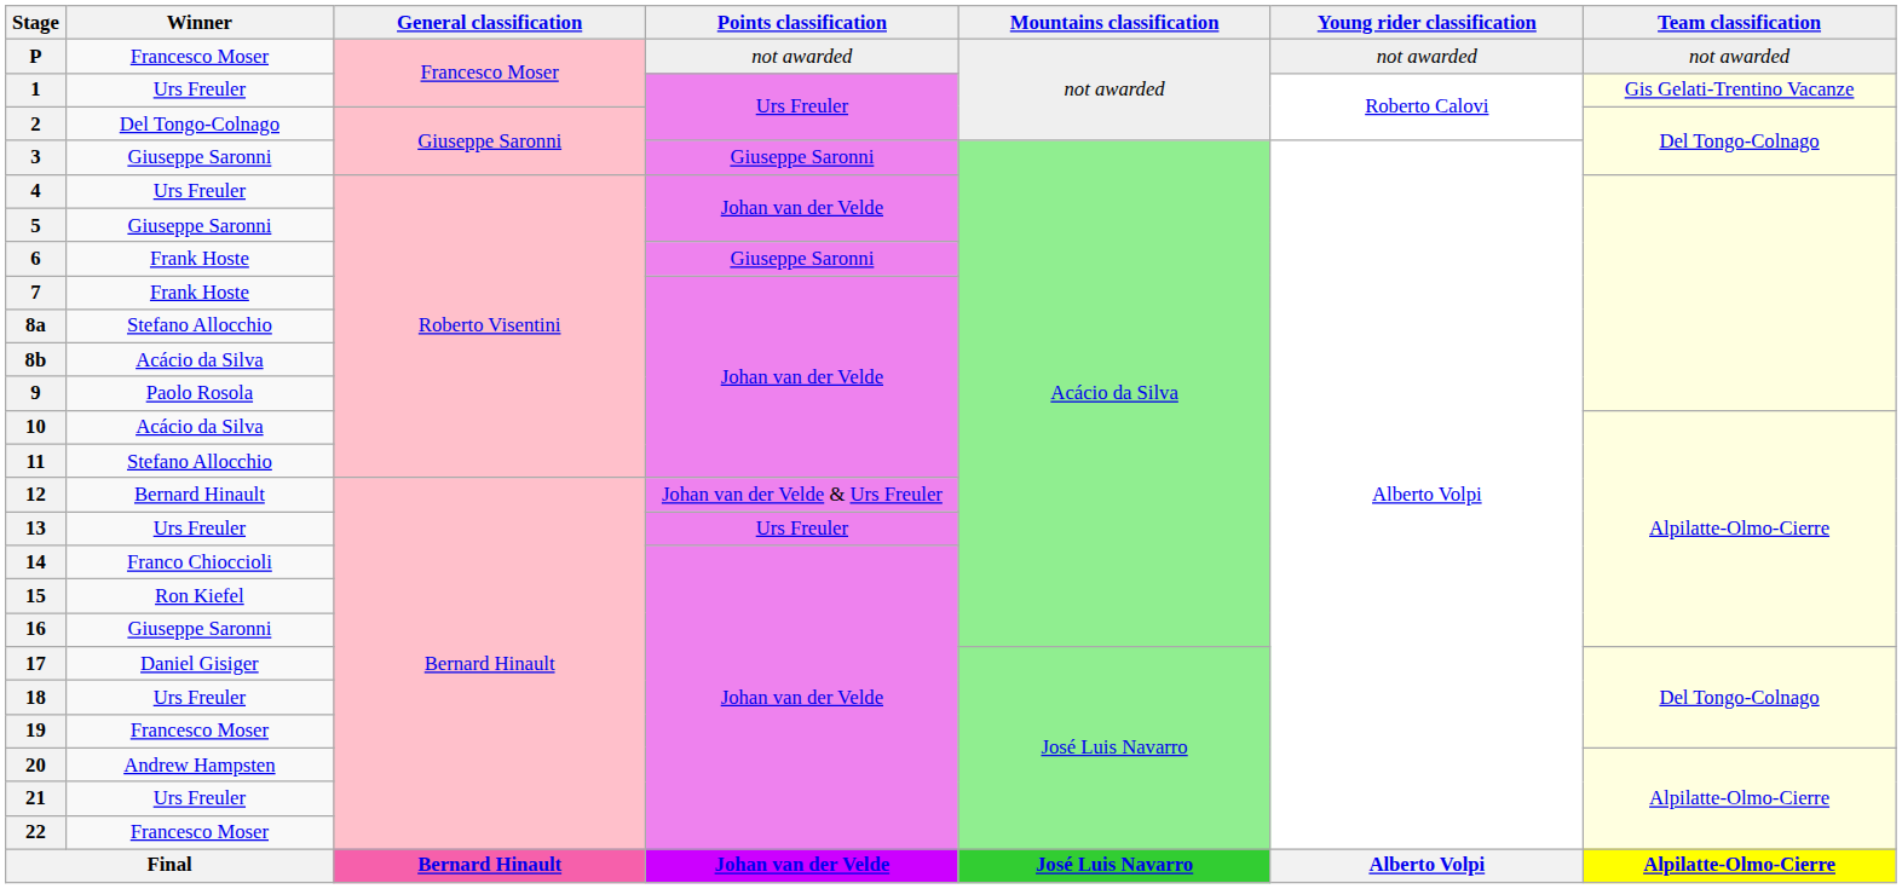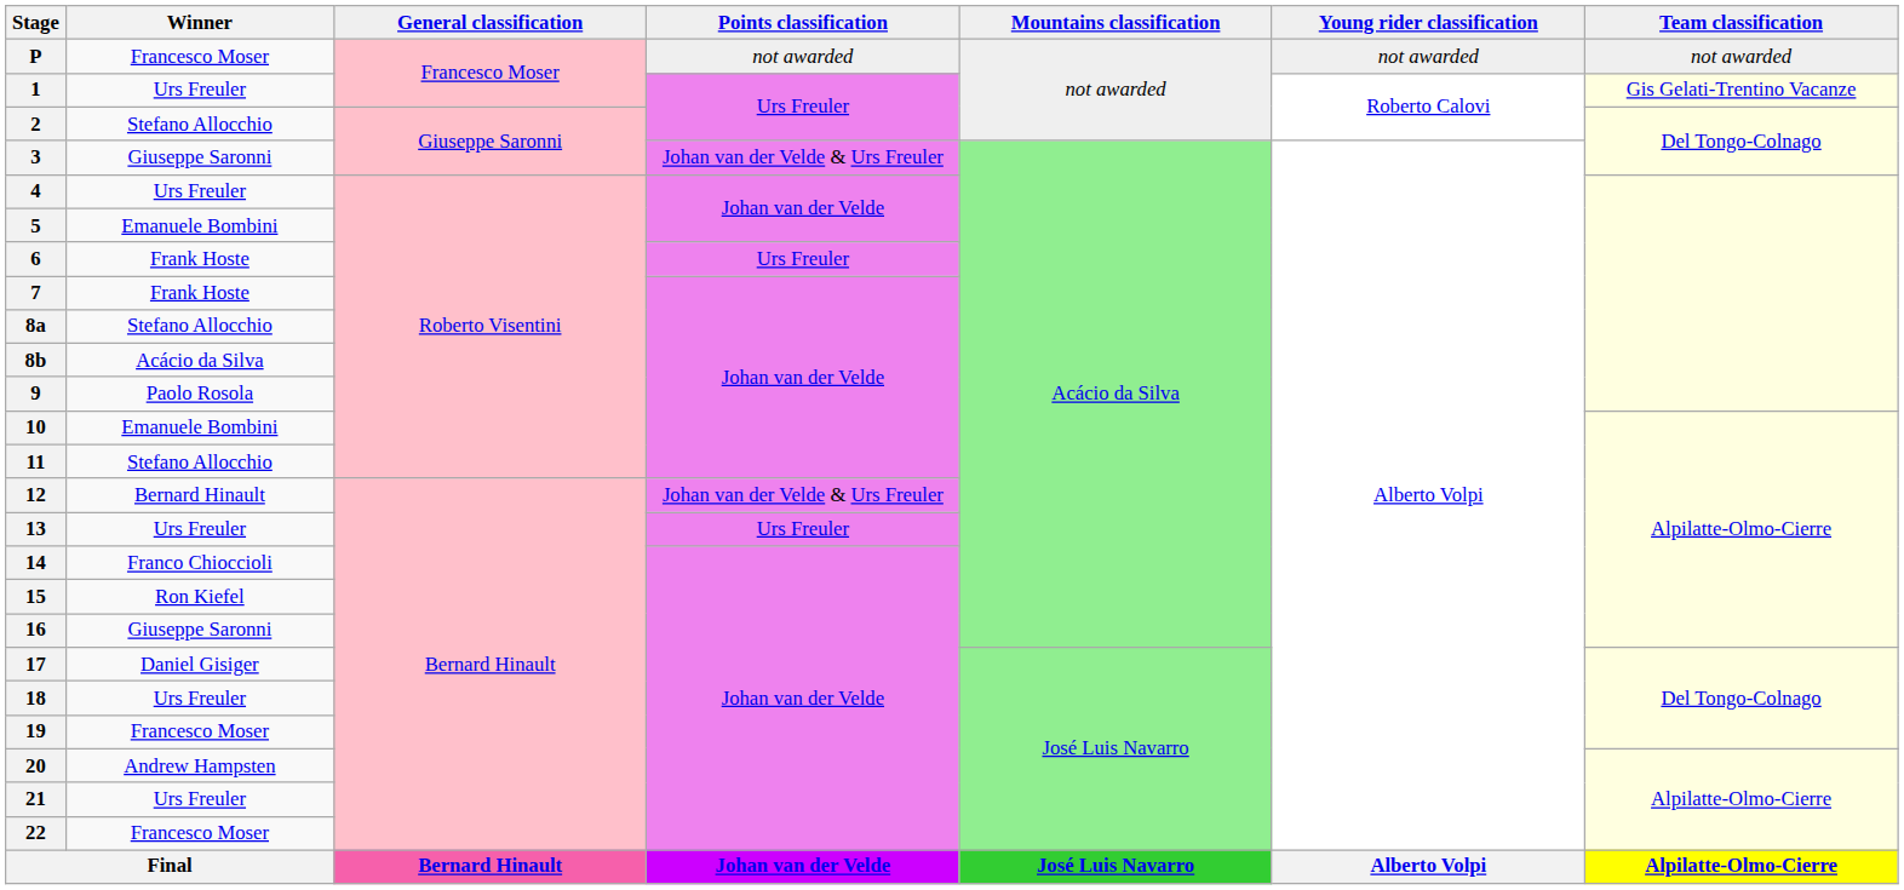2 | Winner: Del Tongo-Colnago -> Stefano Allocchio
3 | Points classification: Giuseppe Saronni -> Johan van der Velde & Urs Freuler
5 | Winner: Giuseppe Saronni -> Emanuele Bombini
6 | Points classification: Giuseppe Saronni -> Urs Freuler
10 | Winner: Acácio da Silva -> Emanuele Bombini
